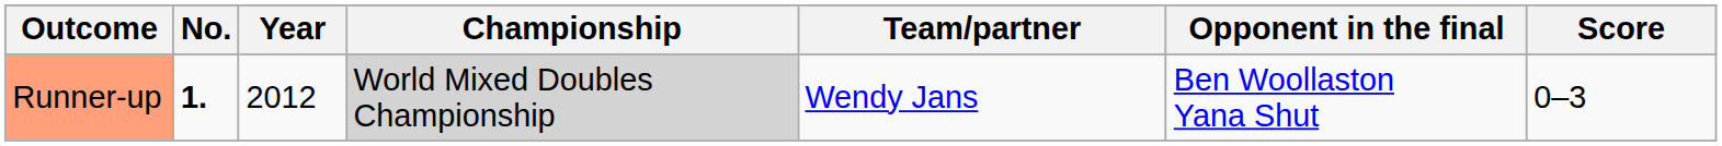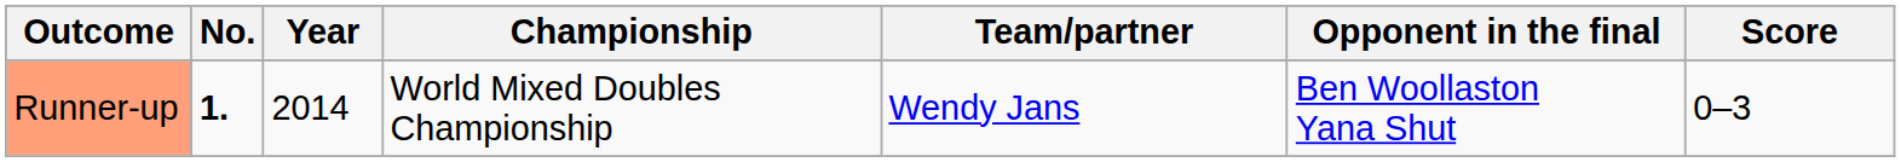Runner-up | Year: 2012 -> 2014
Runner-up | Championship: lightgrey background -> no background
